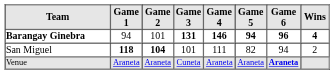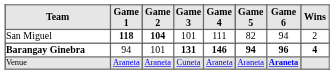rows swapped: Barangay Ginebra <-> San Miguel
